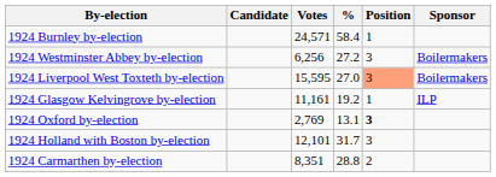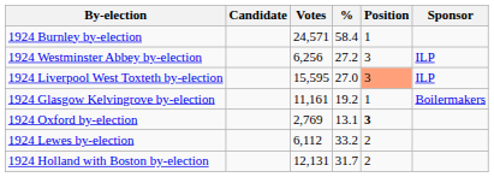1924 Westminster Abbey by-election | Sponsor: Boilermakers -> ILP
1924 Liverpool West Toxteth by-election | Sponsor: Boilermakers -> ILP
1924 Glasgow Kelvingrove by-election | Sponsor: ILP -> Boilermakers
+ row: 1924 Lewes by-election | 6,112 | 33.2 | 2
1924 Holland with Boston by-election | Votes: 12,101 -> 12,131
1924 Holland with Boston by-election | Position: 3 -> 2
- row: 1924 Carmarthen by-election | 8,351 | 28.8 | 2
